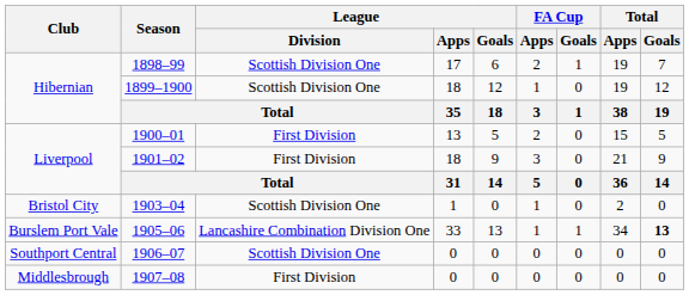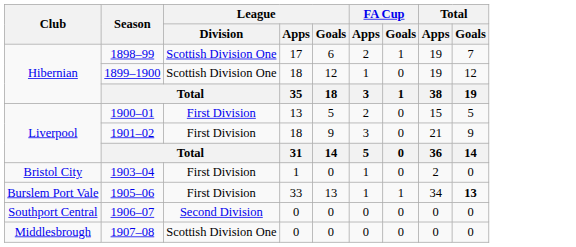1903–04 | League / Division: Scottish Division One -> First Division
1905–06 | League / Division: Lancashire Combination Division One -> First Division
1906–07 | League / Division: Scottish Division One -> Second Division
1907–08 | League / Division: First Division -> Scottish Division One
